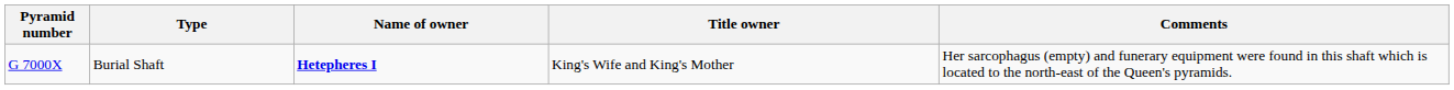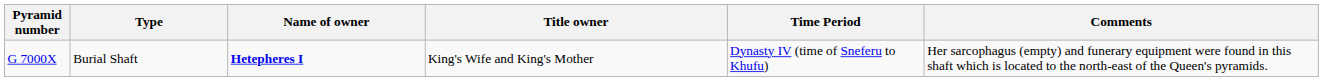+ column: Time Period | Dynasty IV (time of Sneferu to Khufu)
